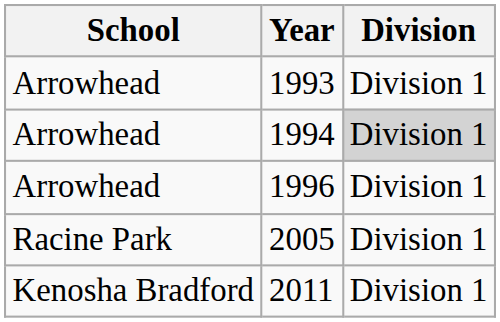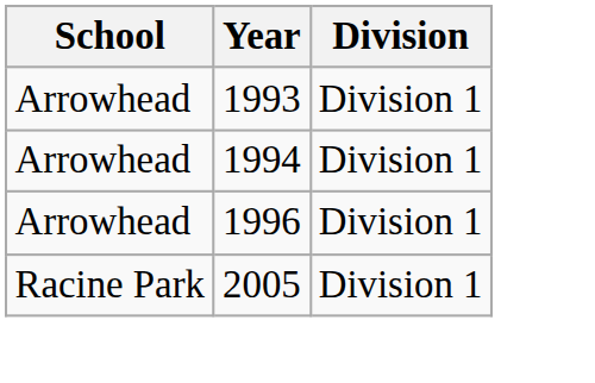1994 | Division: lightgrey background -> no background
- row: Kenosha Bradford | 2011 | Division 1
